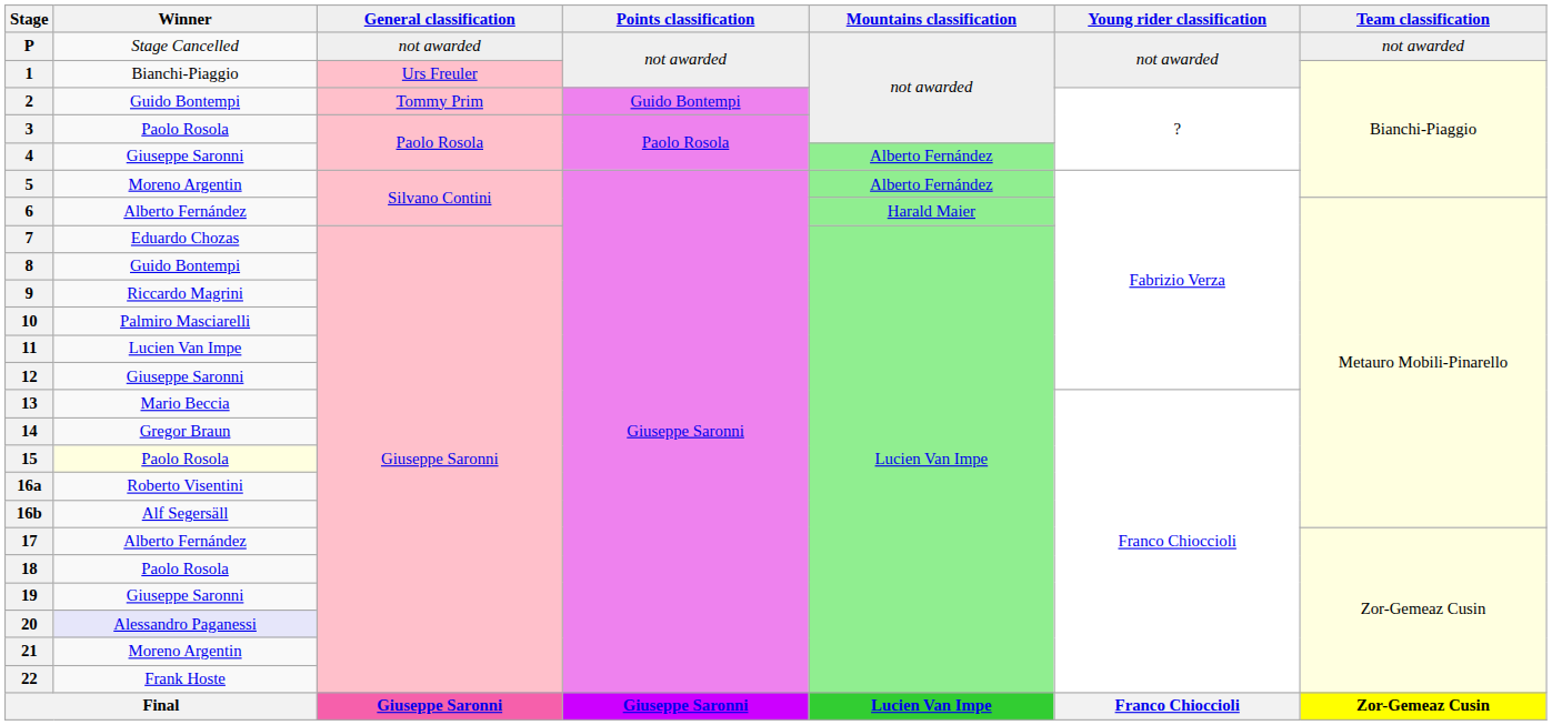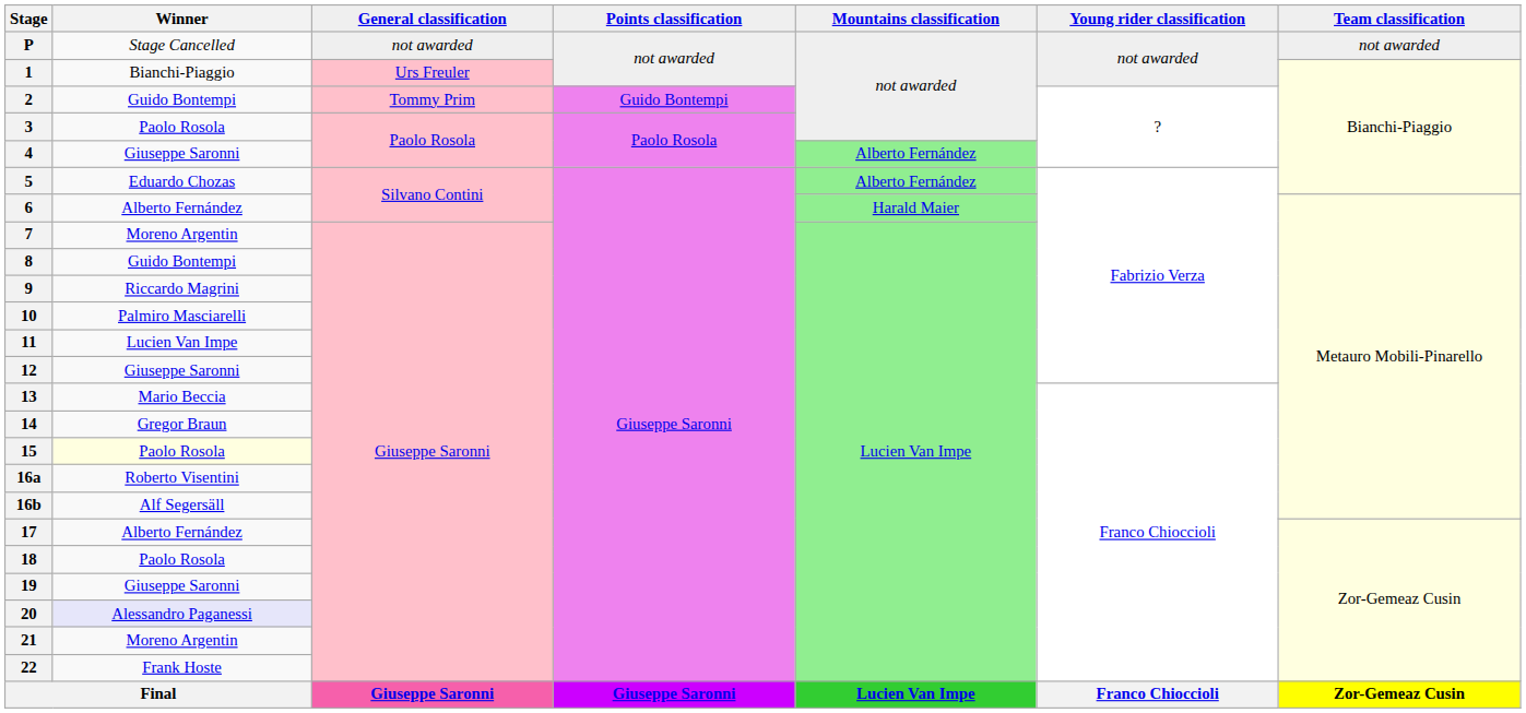5 | Winner: Moreno Argentin -> Eduardo Chozas
7 | Winner: Eduardo Chozas -> Moreno Argentin
